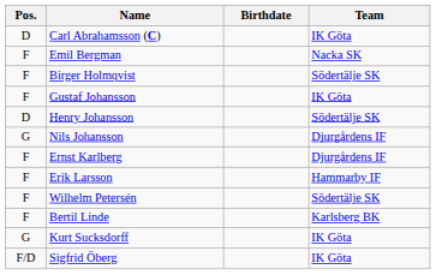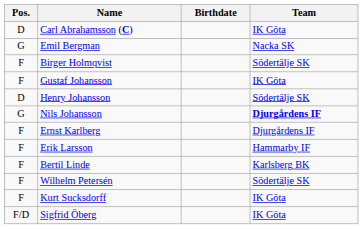Emil Bergman | Pos.: F -> G
Nils Johansson | Team: normal -> bold
rows swapped: Bertil Linde <-> Wilhelm Petersén
Kurt Sucksdorff | Pos.: G -> F
